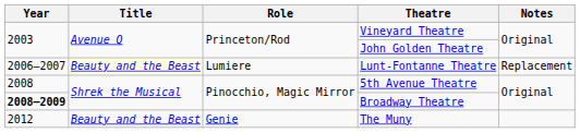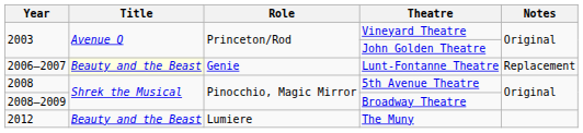Lunt-Fontanne Theatre | Role: Lumiere -> Genie
Broadway Theatre | Year: bold -> normal
The Muny | Role: Genie -> Lumiere
